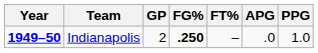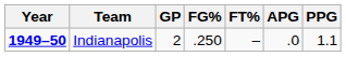Indianapolis | FG%: bold -> normal
Indianapolis | PPG: 1.0 -> 1.1
